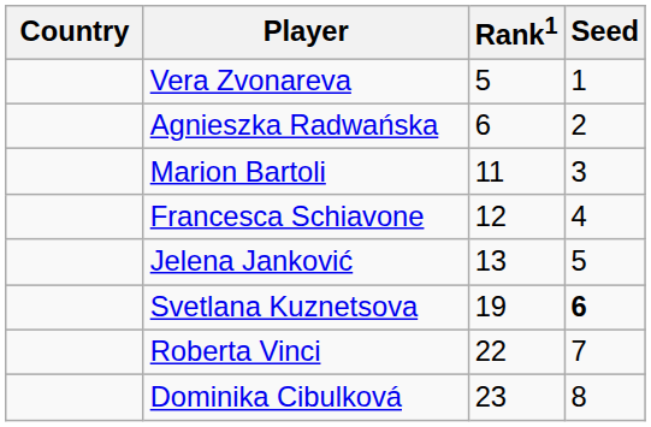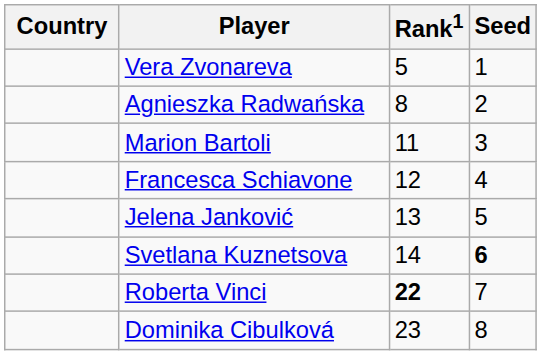Agnieszka Radwańska | Rank1: 6 -> 8
Svetlana Kuznetsova | Rank1: 19 -> 14
Roberta Vinci | Rank1: normal -> bold
